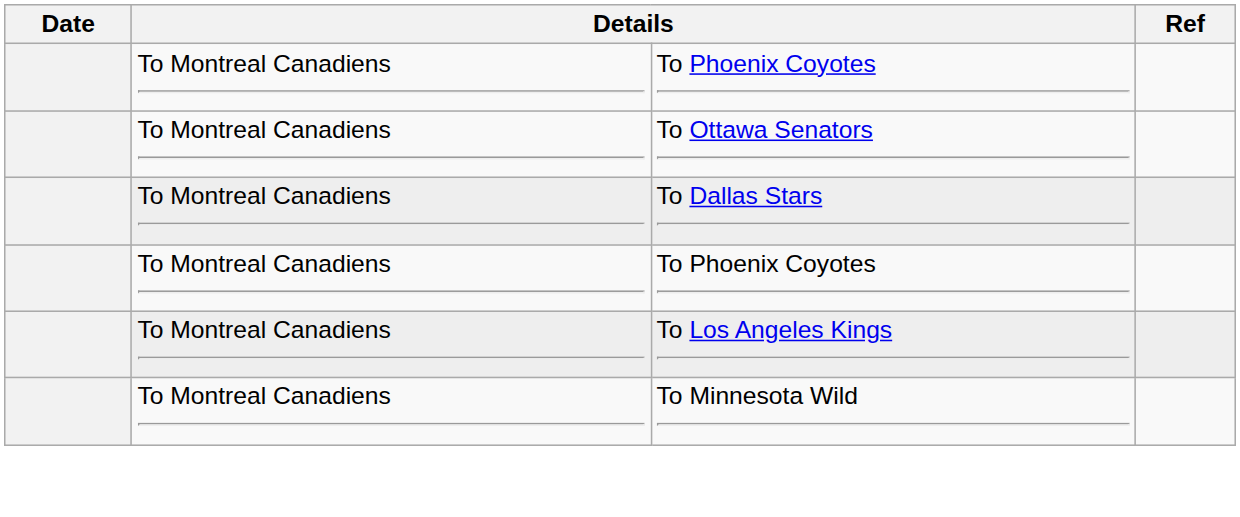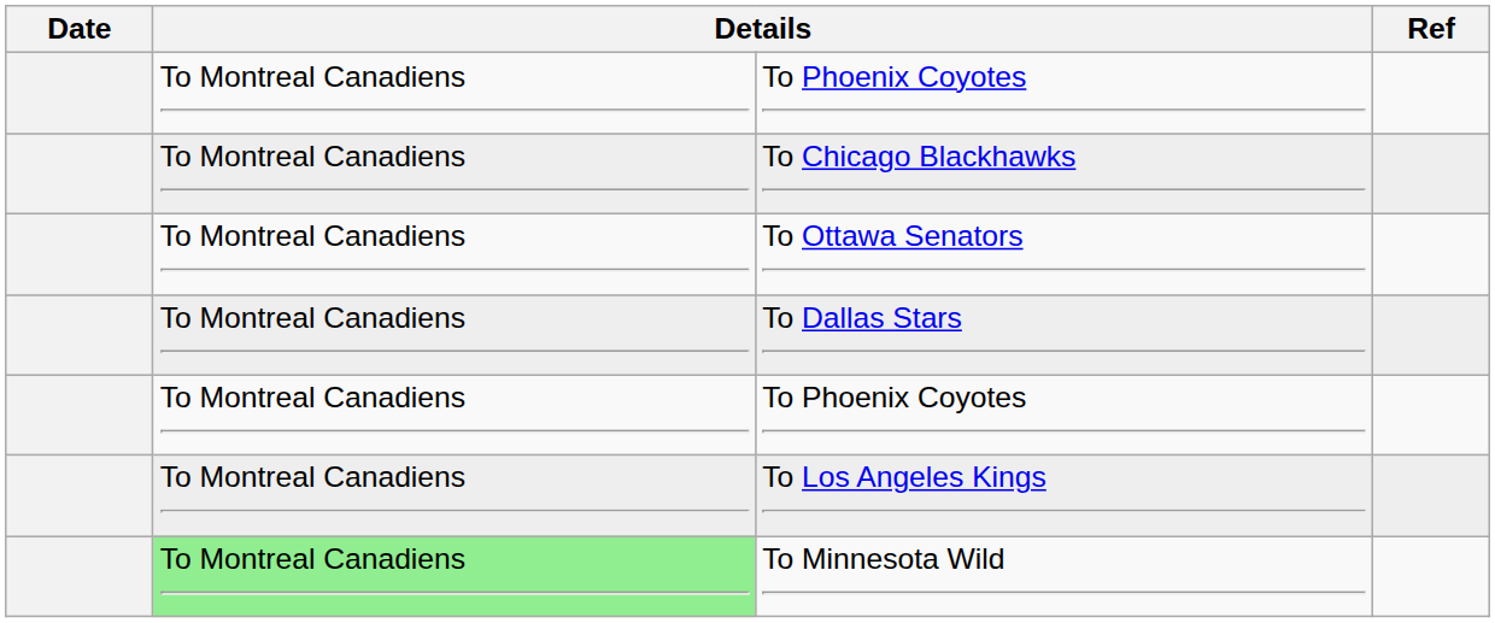+ row: To Montreal Canadiens | To Chicago Blackhawks
To Minnesota Wild | column 2: no background -> lightgreen background
